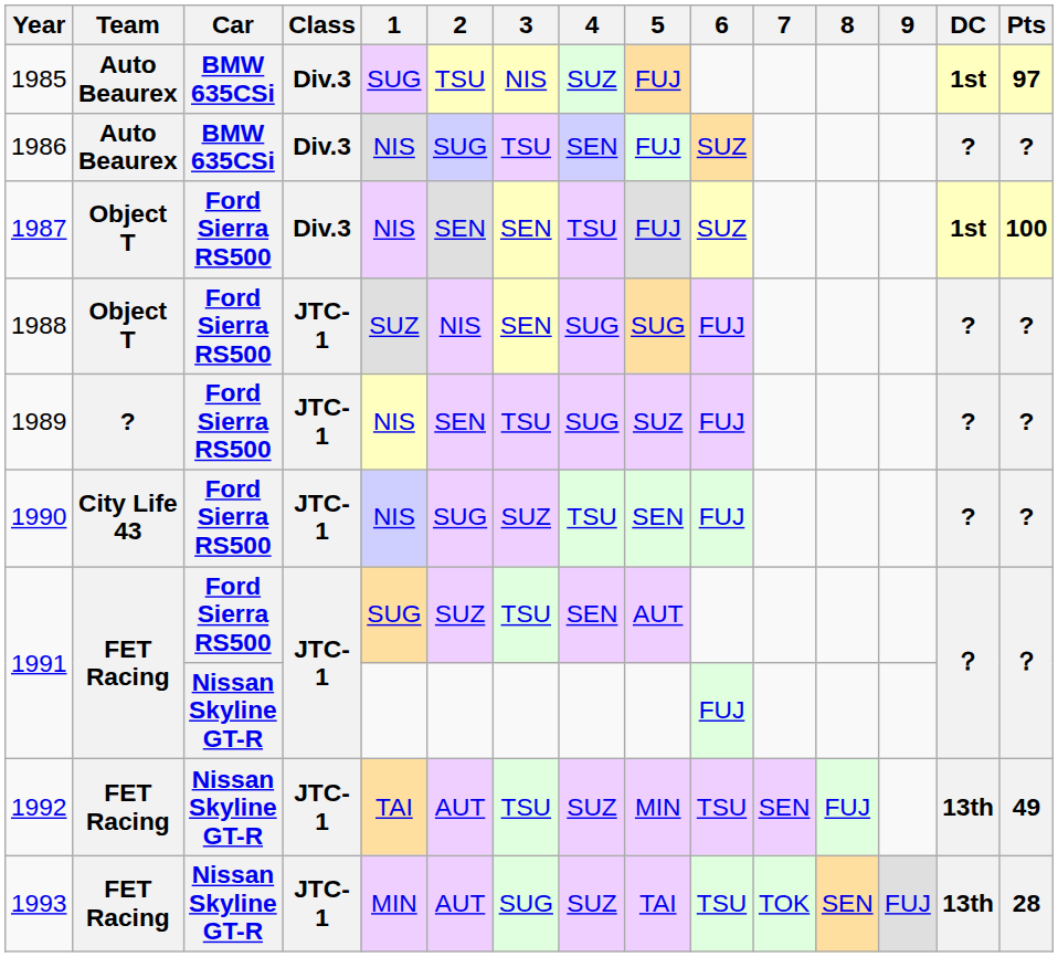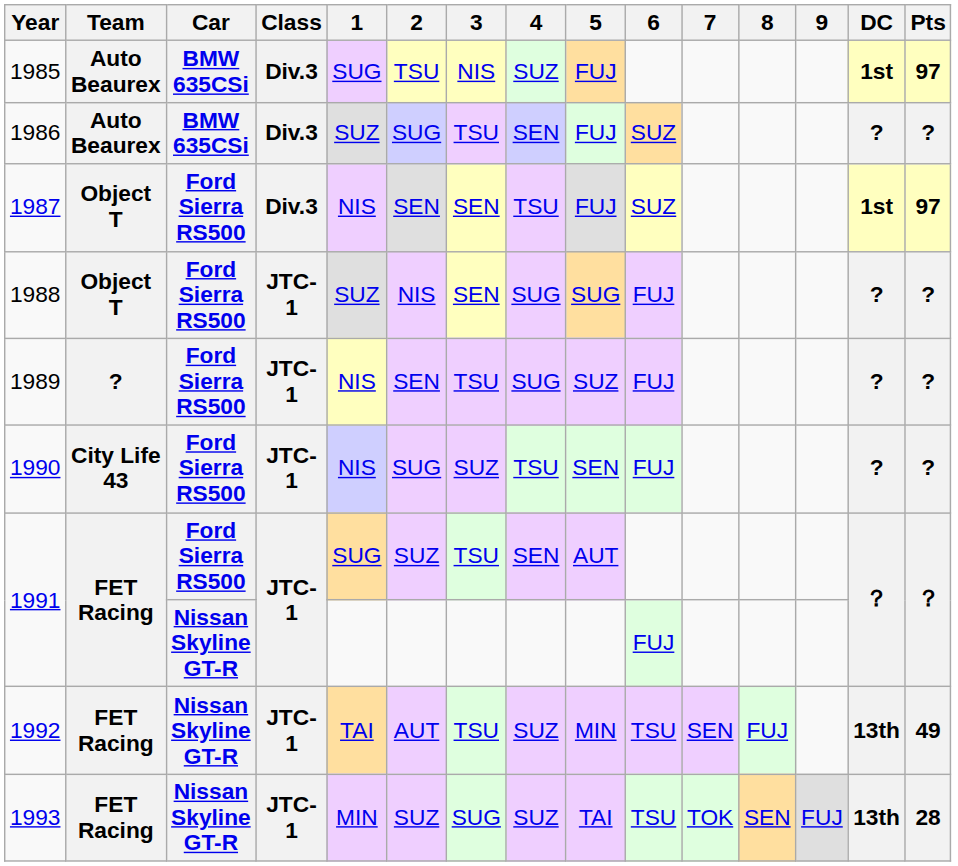1986 | 1: NIS -> SUZ
1987 | Pts: 100 -> 97
1993 | 2: AUT -> SUZ
